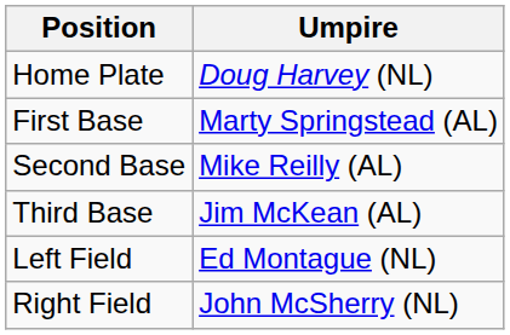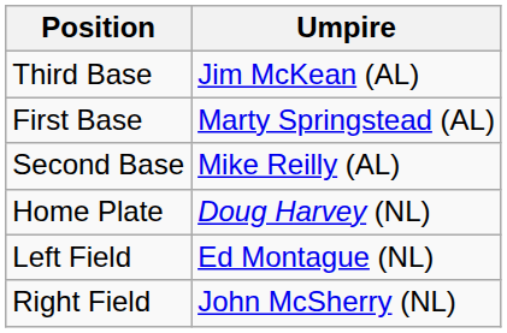rows swapped: Home Plate <-> Third Base
